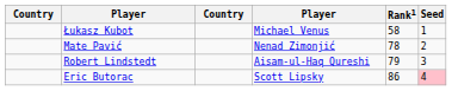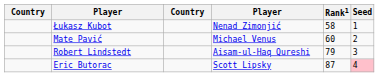Łukasz Kubot | column 4: Michael Venus -> Nenad Zimonjić
Mate Pavić | column 4: Nenad Zimonjić -> Michael Venus
Mate Pavić | Rank1: 78 -> 60
Eric Butorac | Rank1: 86 -> 87
